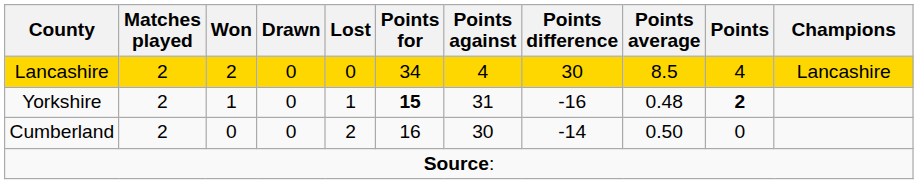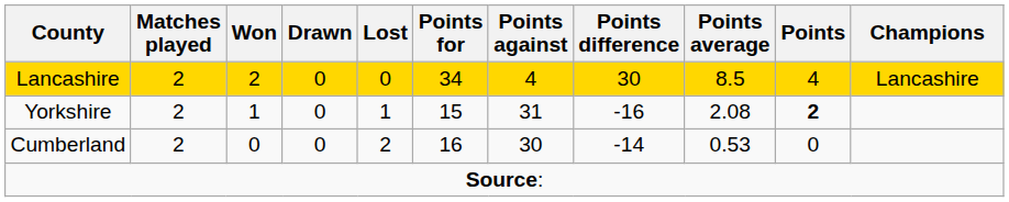Yorkshire | Points for: bold -> normal
Yorkshire | Points average: 0.48 -> 2.08
Cumberland | Points average: 0.50 -> 0.53
